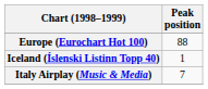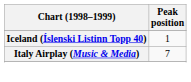- row: Europe (Eurochart Hot 100) | 88
